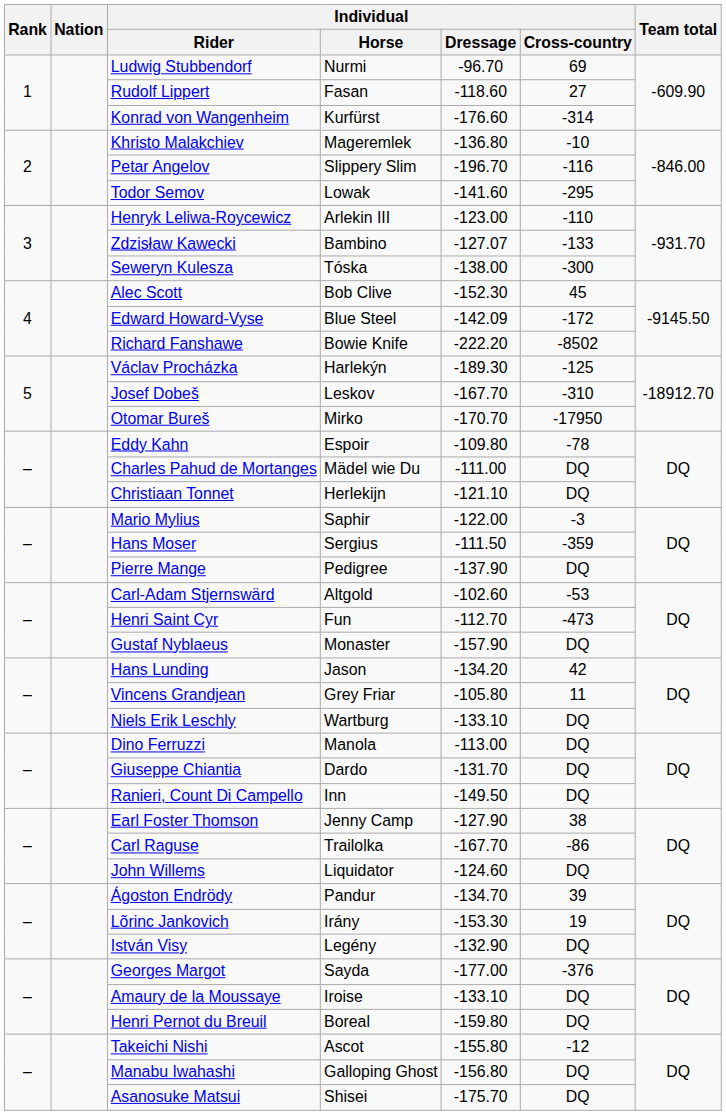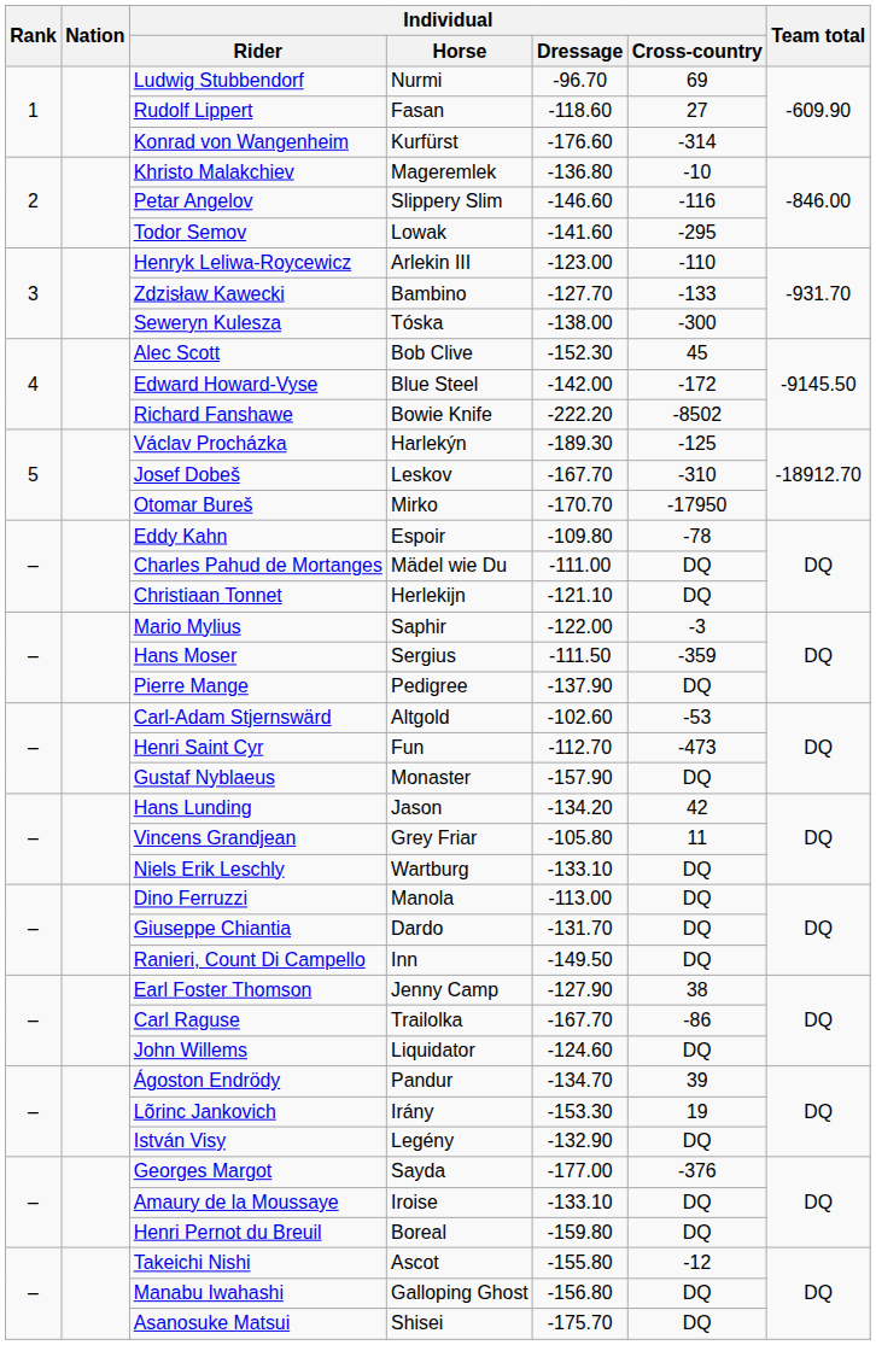Petar Angelov | Individual / Dressage: -196.70 -> -146.60
Zdzisław Kawecki | Individual / Dressage: -127.07 -> -127.70
Edward Howard-Vyse | Individual / Dressage: -142.09 -> -142.00
